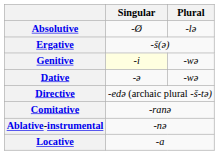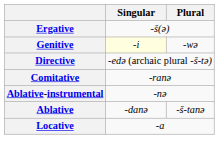- row: Absolutive | -Ø | -lə
- row: Dative | -ə | -wə
+ row: Ablative | -danə | -š-tanə
